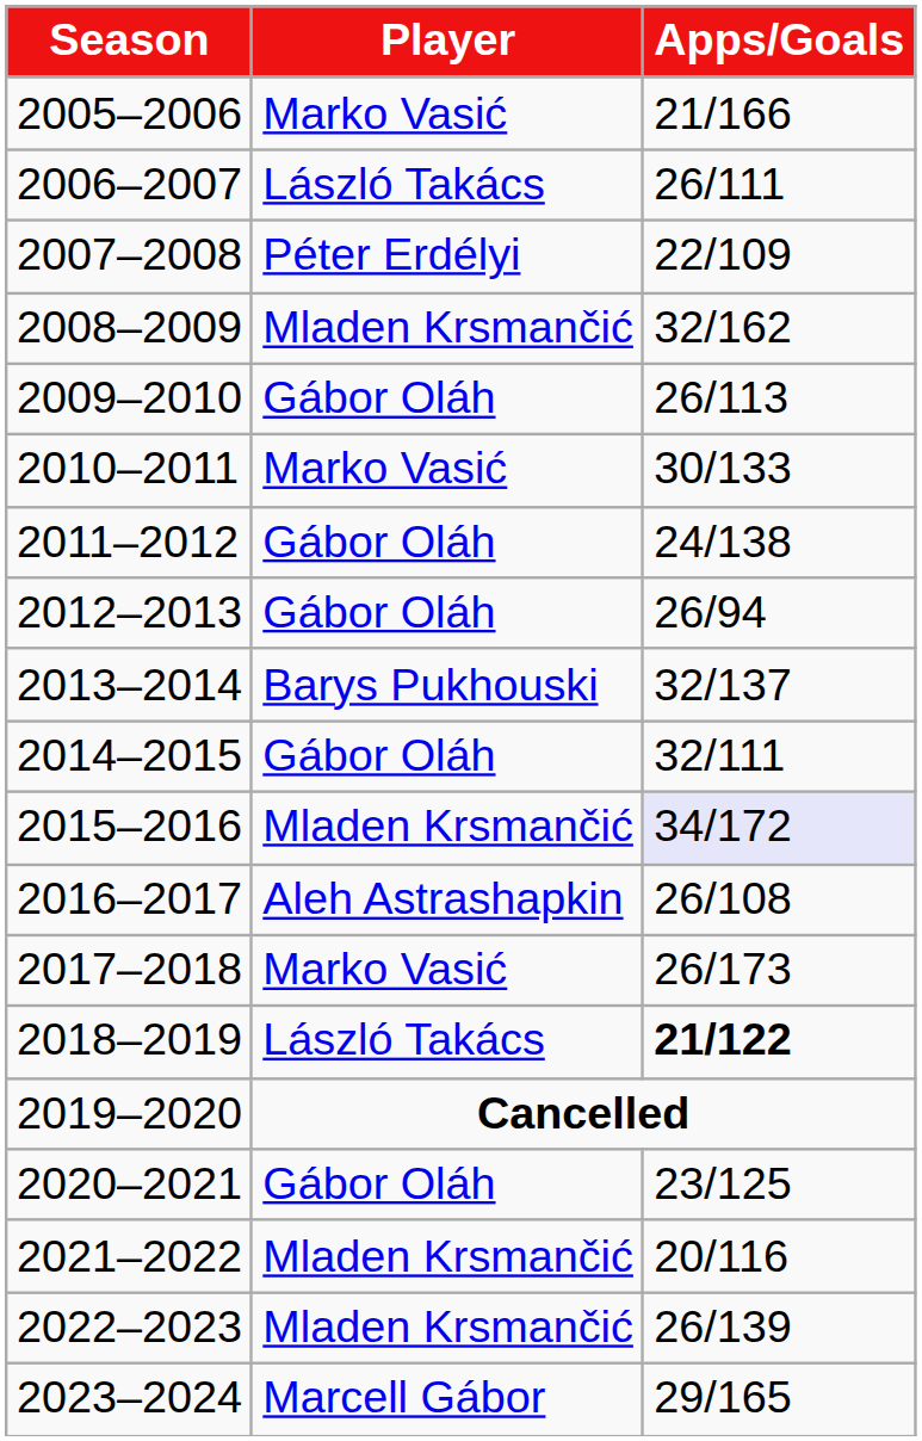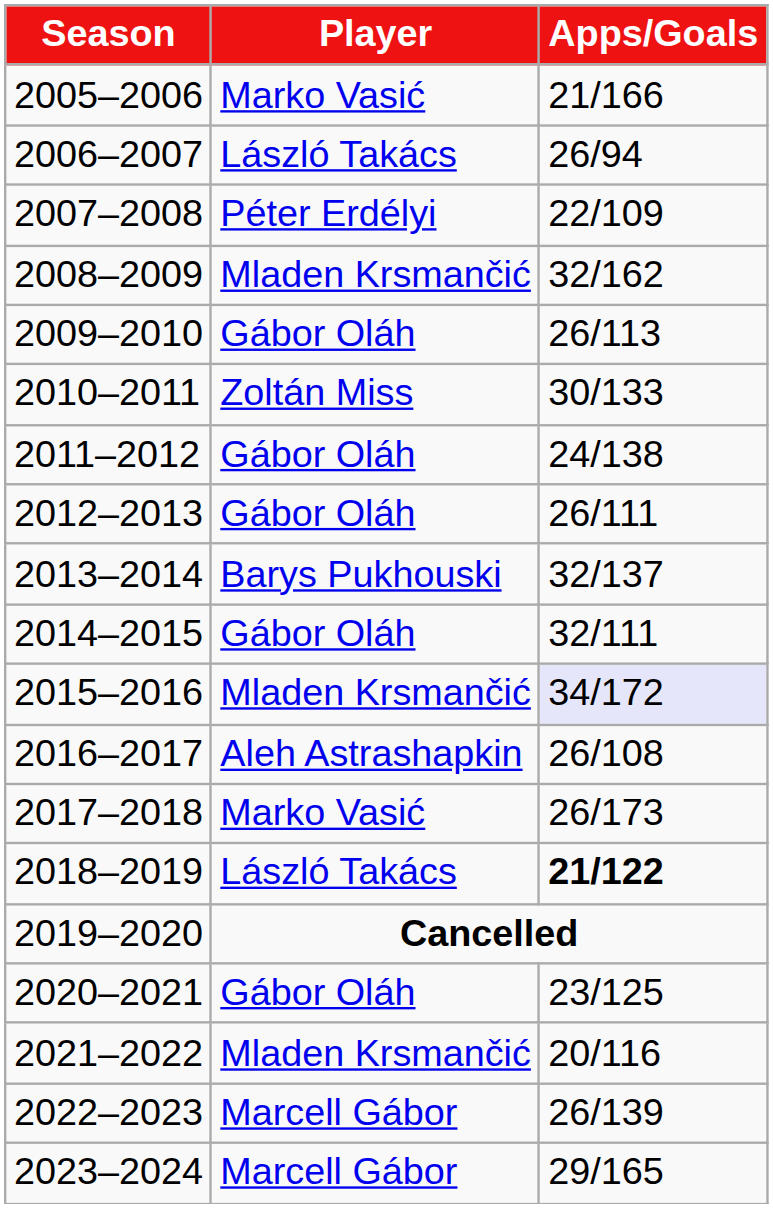2006–2007 | Apps/Goals: 26/111 -> 26/94
2010–2011 | Player: Marko Vasić -> Zoltán Miss
2012–2013 | Apps/Goals: 26/94 -> 26/111
2022–2023 | Player: Mladen Krsmančić -> Marcell Gábor
